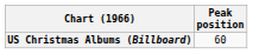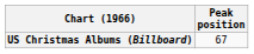US Christmas Albums (Billboard) | Peak position: 60 -> 67
